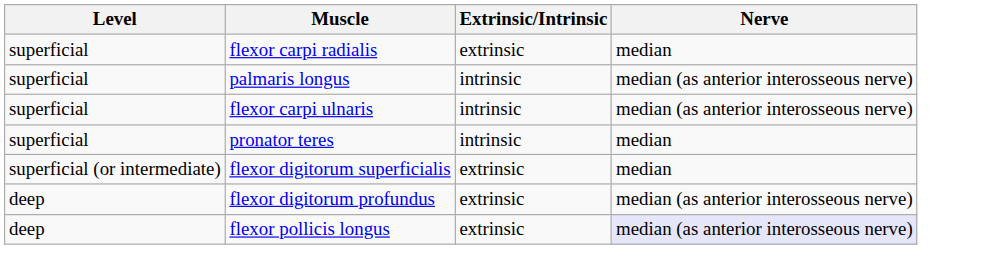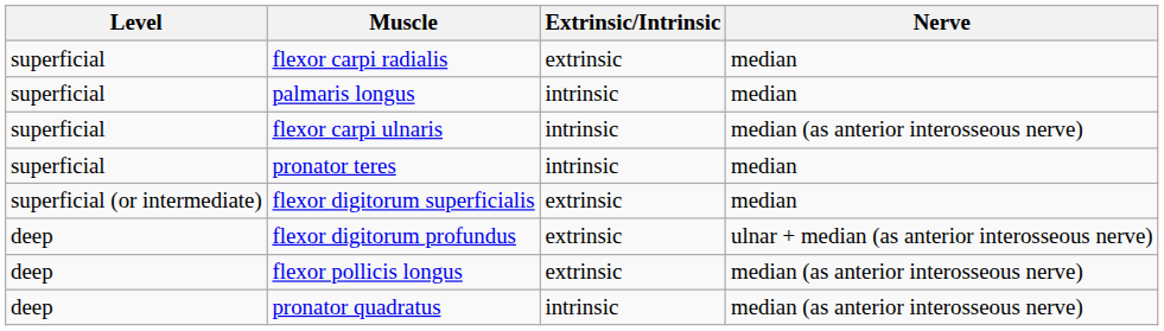palmaris longus | Nerve: median (as anterior interosseous nerve) -> median
flexor digitorum profundus | Nerve: median (as anterior interosseous nerve) -> ulnar + median (as anterior interosseous nerve)
flexor pollicis longus | Nerve: lavender background -> no background
+ row: deep | pronator quadratus | intrinsic | median (as anterior interosseous nerve)
